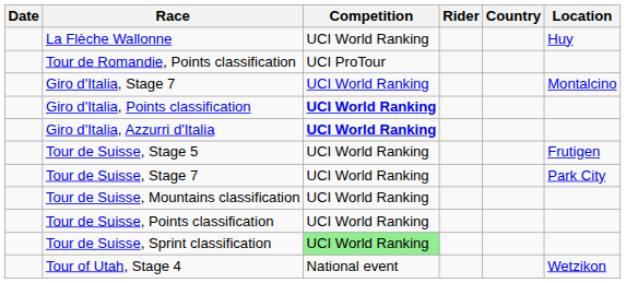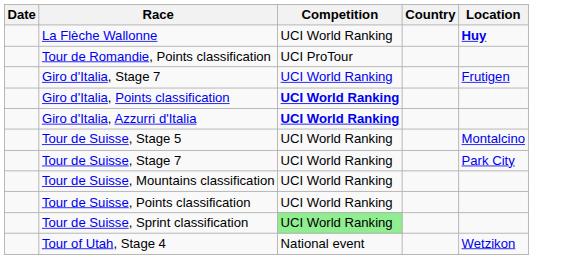- column: Rider
La Flèche Wallonne | Location: normal -> bold
Giro d'Italia, Stage 7 | Location: Montalcino -> Frutigen
Tour de Suisse, Stage 5 | Location: Frutigen -> Montalcino
